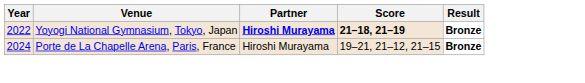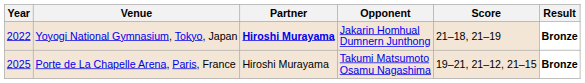+ column: Opponent | Jakarin Homhual Dumnern Junthong | Takumi Matsumoto Osamu Nagashima
Yoyogi National Gymnasium, Tokyo, Japan | Score: bold -> normal
Porte de La Chapelle Arena, Paris, France | Year: 2024 -> 2025
